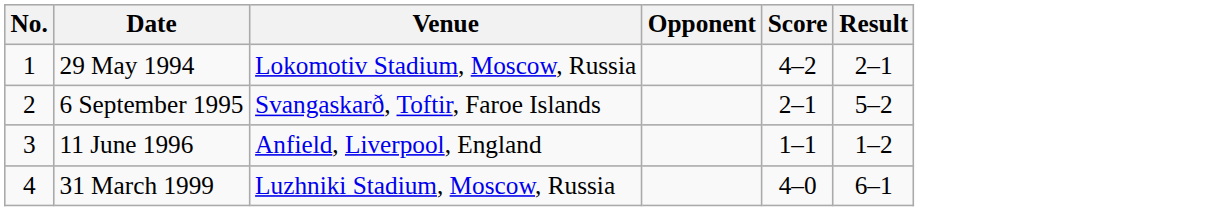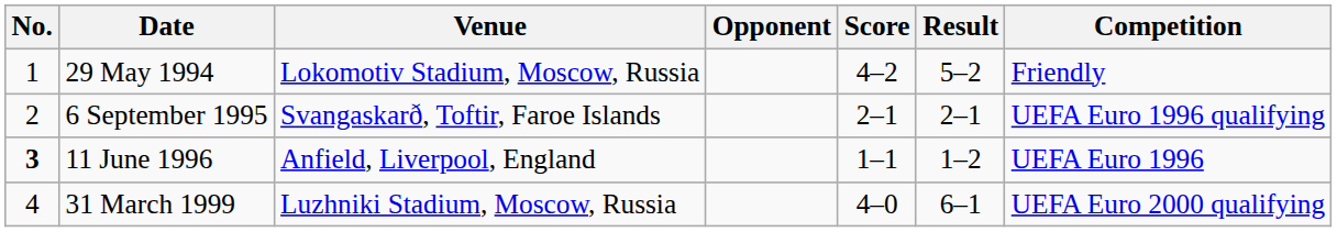+ column: Competition | Friendly | UEFA Euro 1996 qualifying | UEFA Euro 1996 | UEFA Euro 2000 qualifying
29 May 1994 | Result: 2–1 -> 5–2
6 September 1995 | Result: 5–2 -> 2–1
11 June 1996 | No.: normal -> bold
